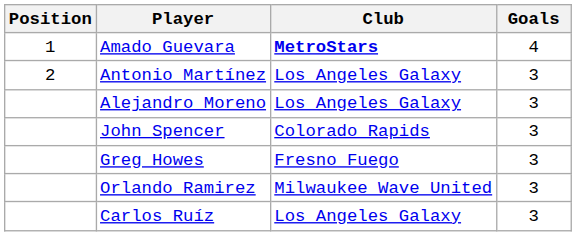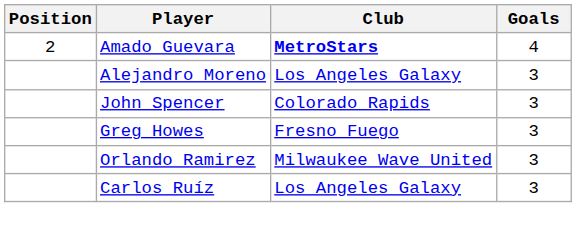Amado Guevara | Position: 1 -> 2
- row: 2 | Antonio Martínez | Los Angeles Galaxy | 3
